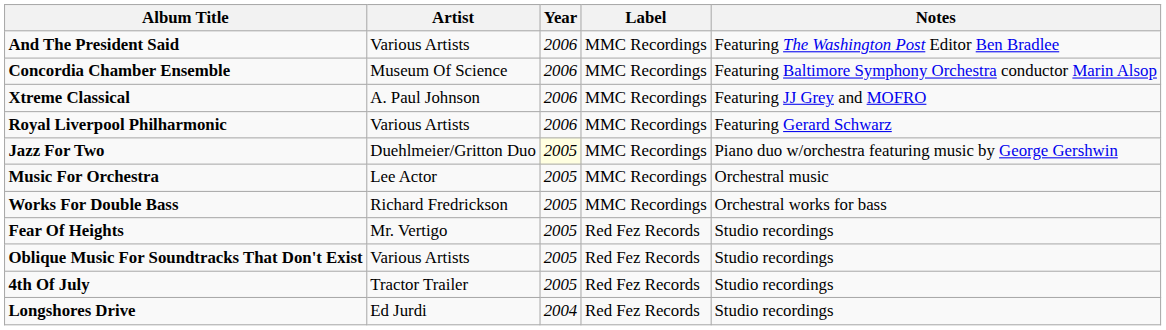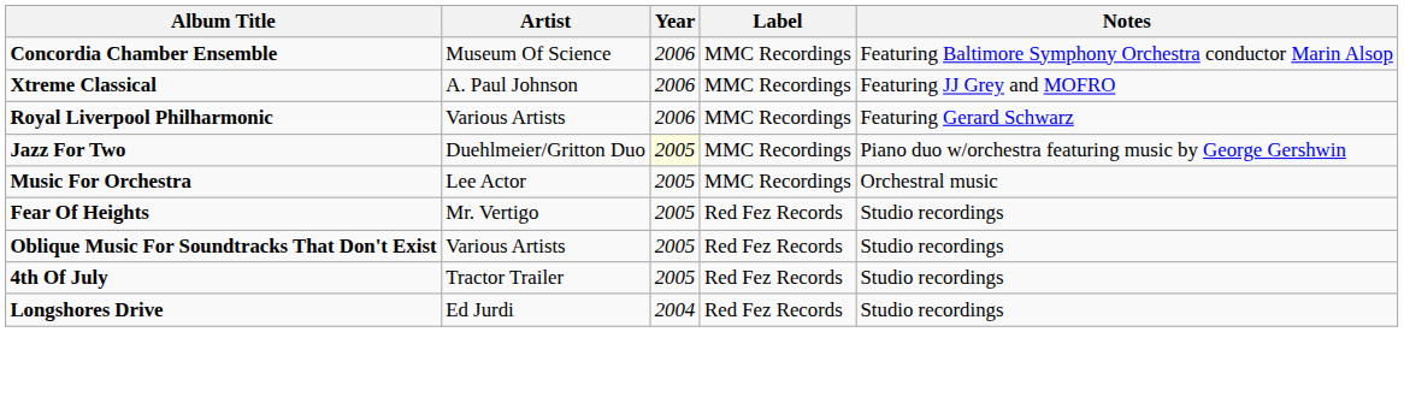- row: And The President Said | Various Artists | 2006 | MMC Recordings | Featuring The Washington Post Editor Ben Bradlee
- row: Works For Double Bass | Richard Fredrickson | 2005 | MMC Recordings | Orchestral works for bass
